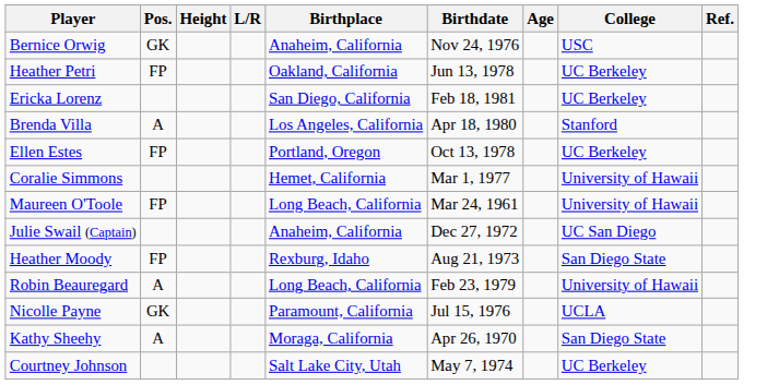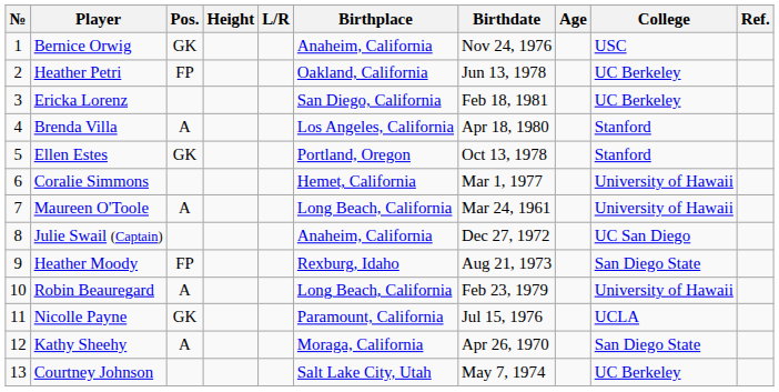+ column: № | 1 | 2 | 3 | 4 | 5 | 6 | 7 | 8 | 9 | 10 | 11 | 12 | 13
Ellen Estes | Pos.: FP -> GK
Ellen Estes | College: UC Berkeley -> Stanford
Maureen O'Toole | Pos.: FP -> A
